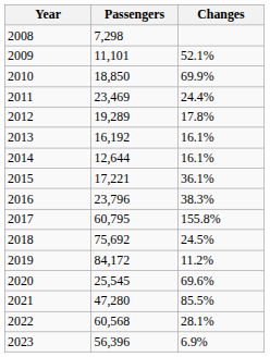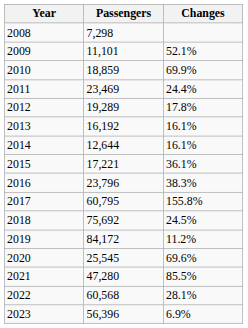2010 | Passengers: 18,850 -> 18,859
